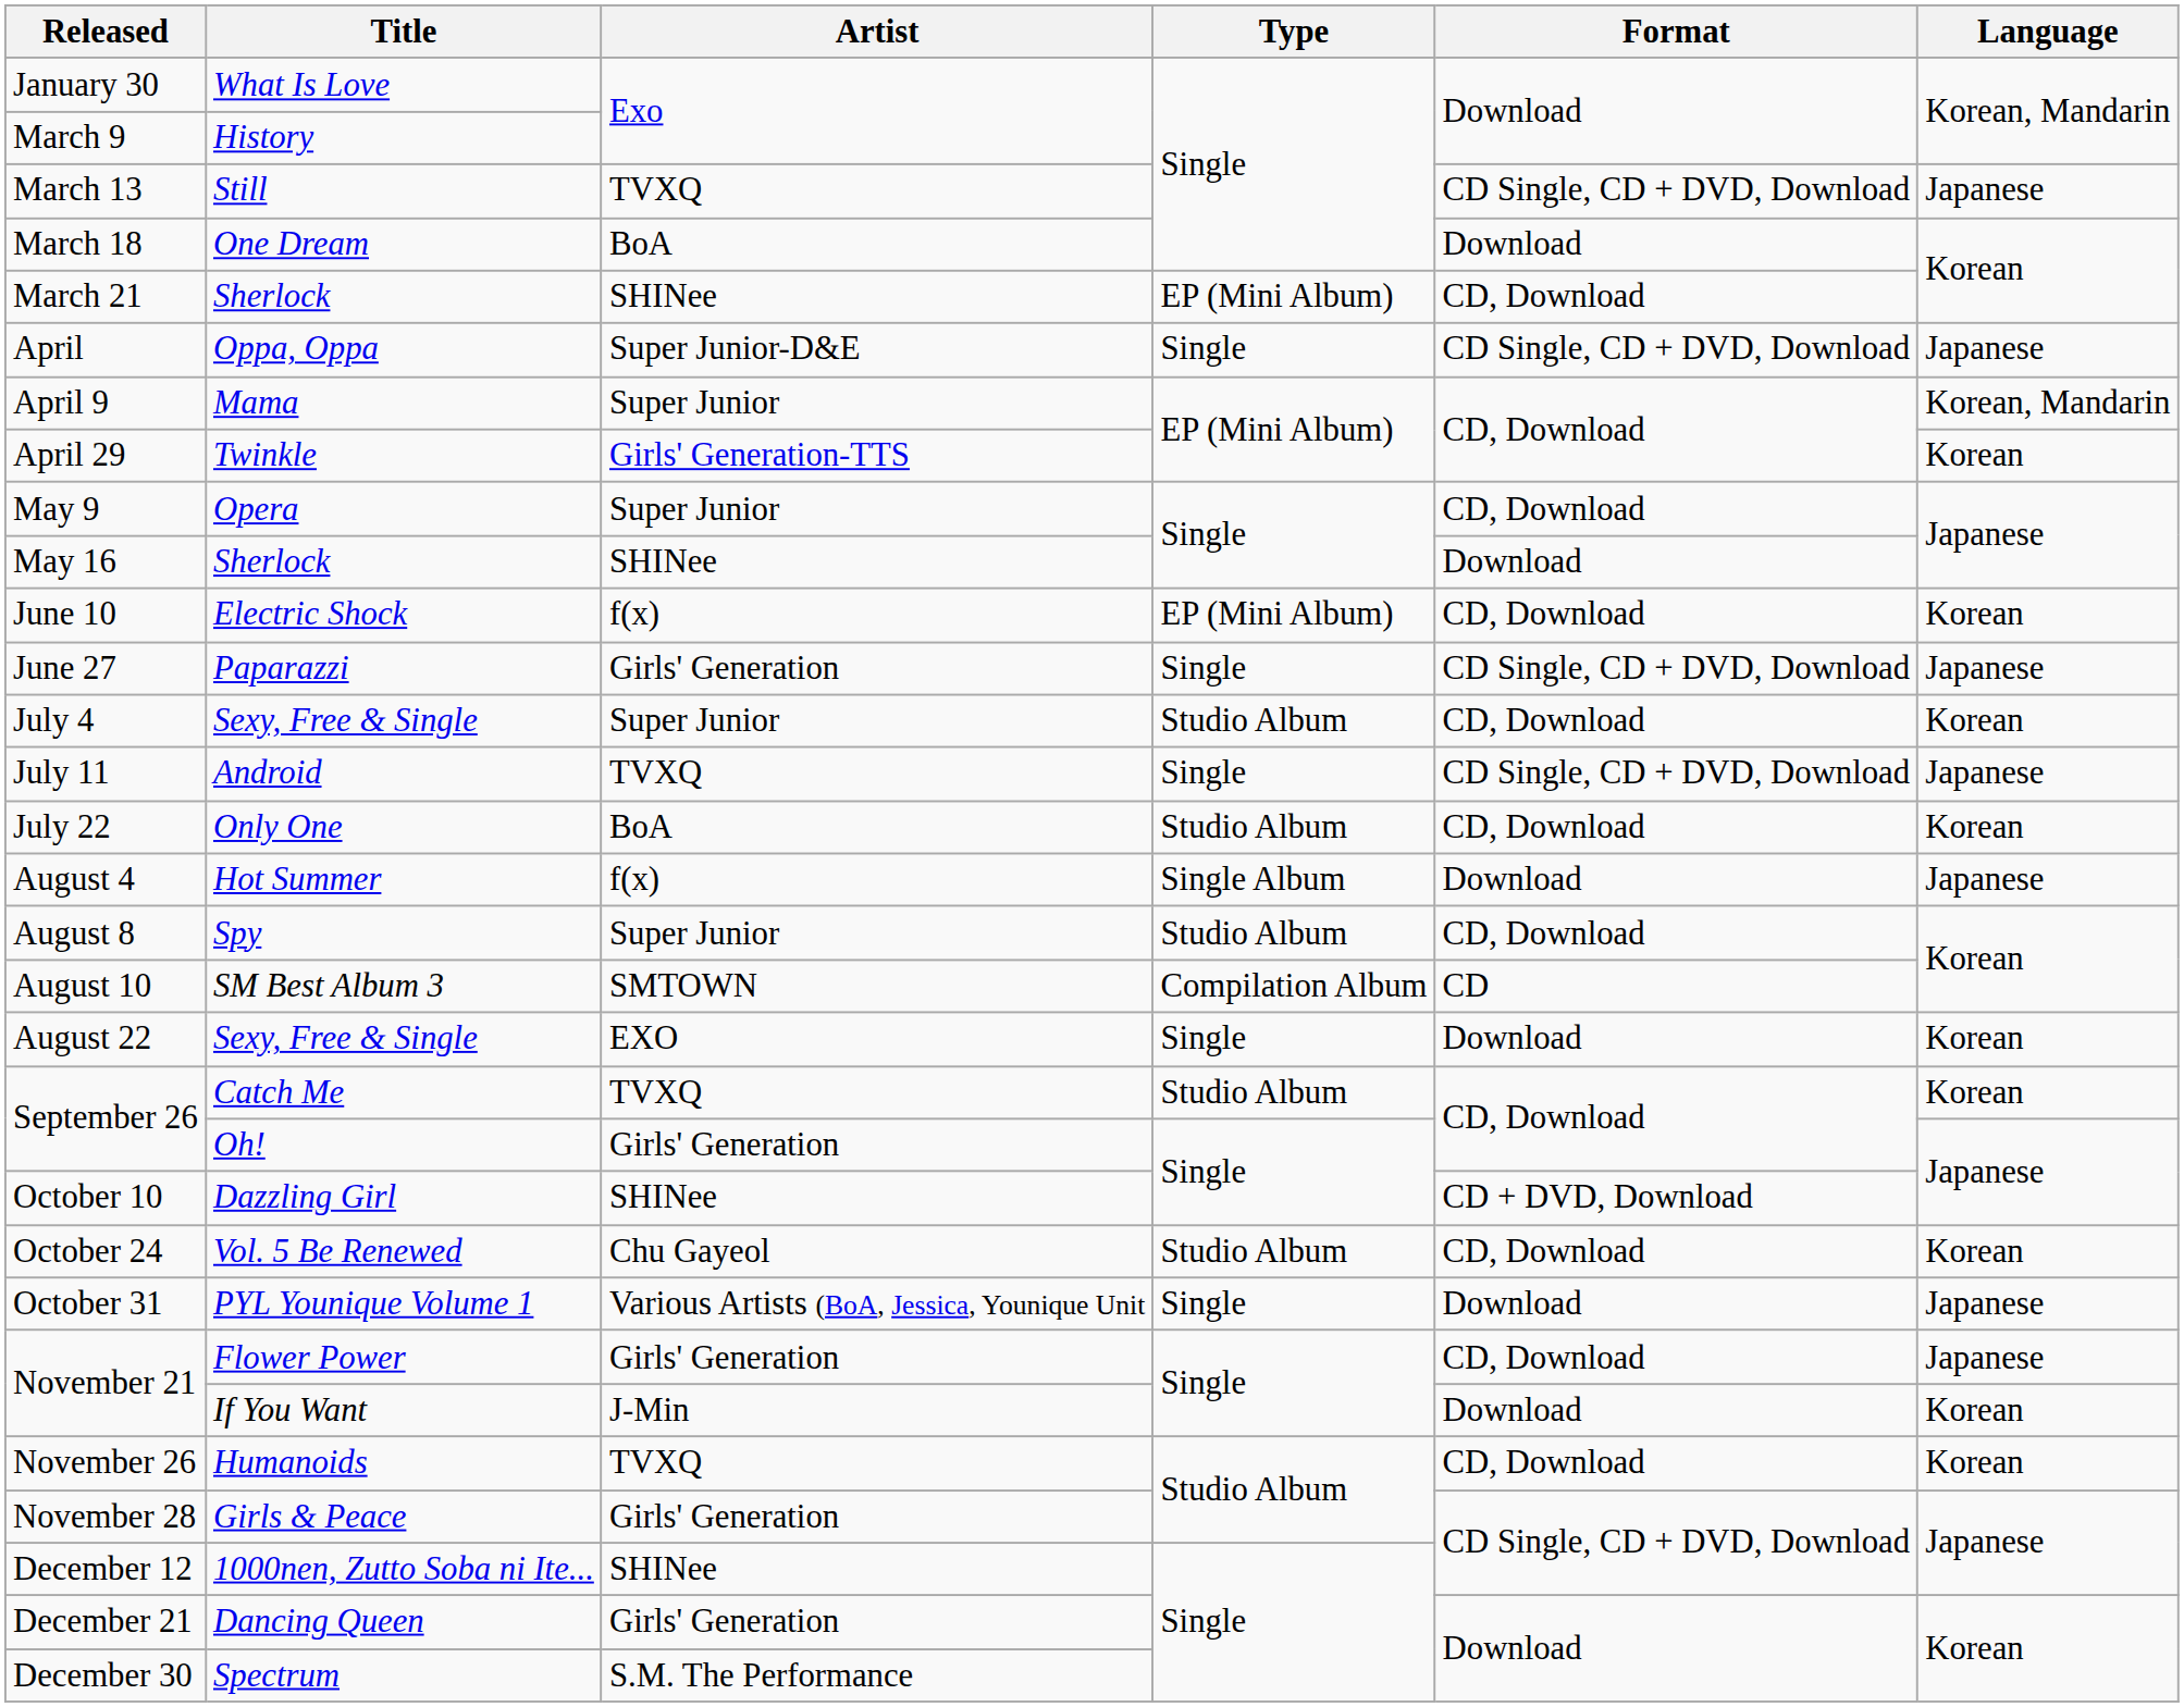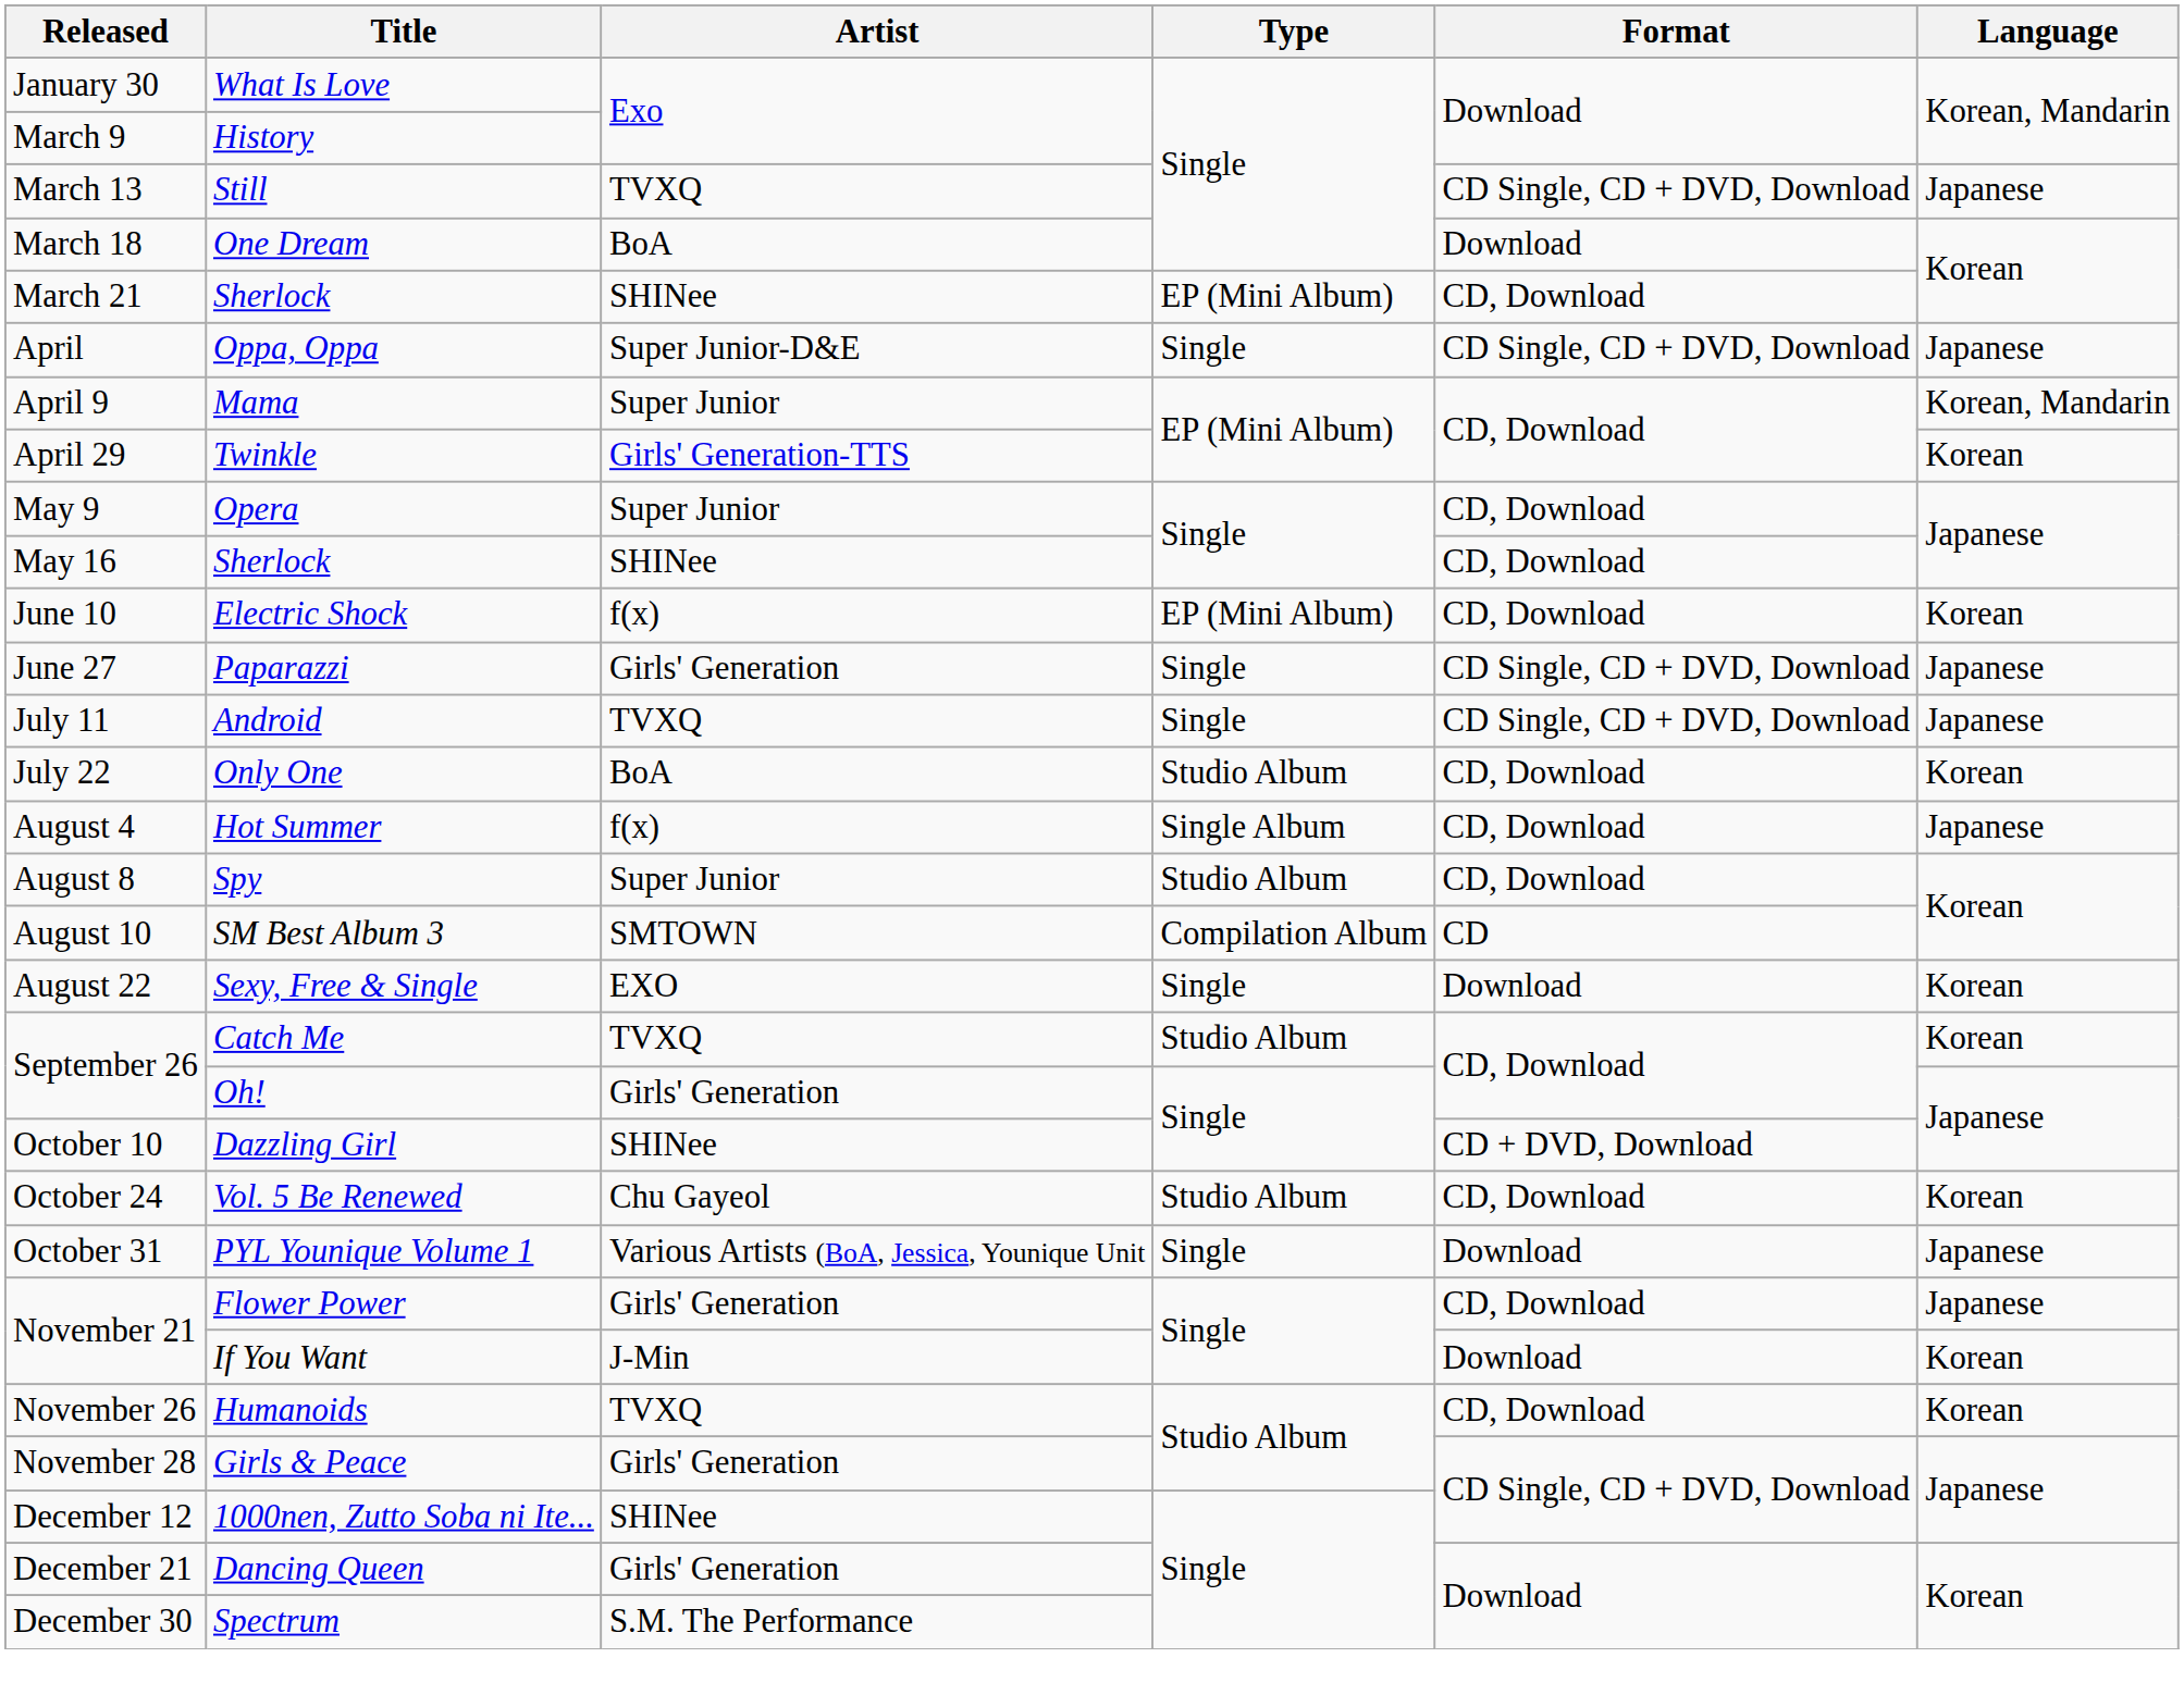May 16 | Format: Download -> CD, Download
- row: July 4 | Sexy, Free & Single | Super Junior | Studio Album | CD, Download | Korean
August 4 | Format: Download -> CD, Download
